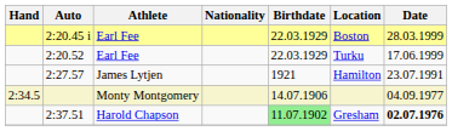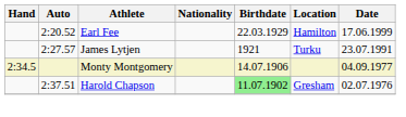- row: 2:20.45 i | Earl Fee | 22.03.1929 | Boston | 28.03.1999
2:20.52 | Location: Turku -> Hamilton
2:27.57 | Location: Hamilton -> Turku
2:37.51 | Date: bold -> normal
